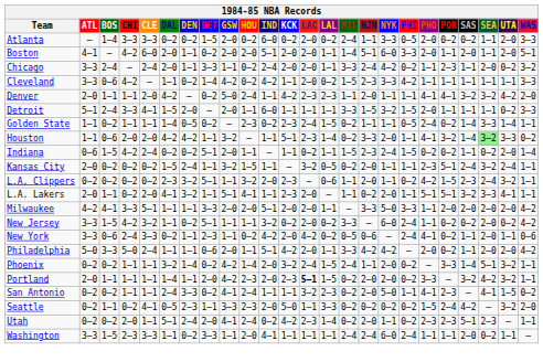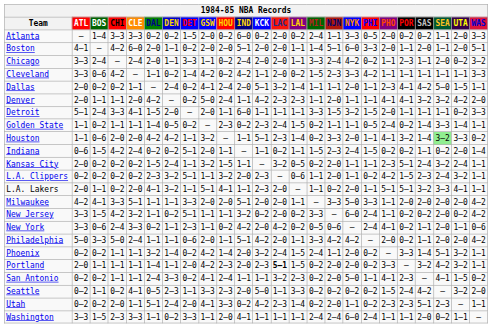+ row: Dallas | 2–0 | 0–2 | 0–2 | 1–1 | — | 2–4 | 0–2 | 4–1 | 2–4 | 2–0 | 5–1 | 3–2 | 1–4 | 1–1 | 1–1 | 2–0 | 1–1 | 2–3 | 4–1 | 4–2 | 5–0 | 1–5 | 1–1
Utah | HOU: 2–4 -> 3–3
